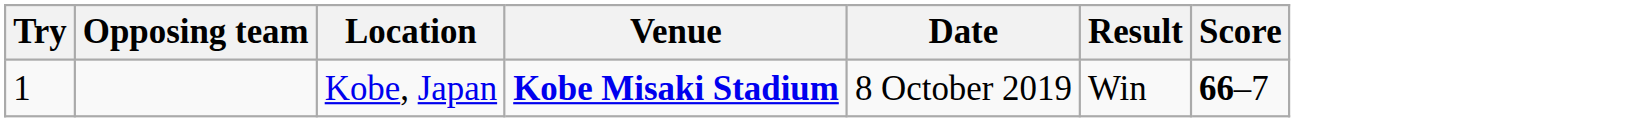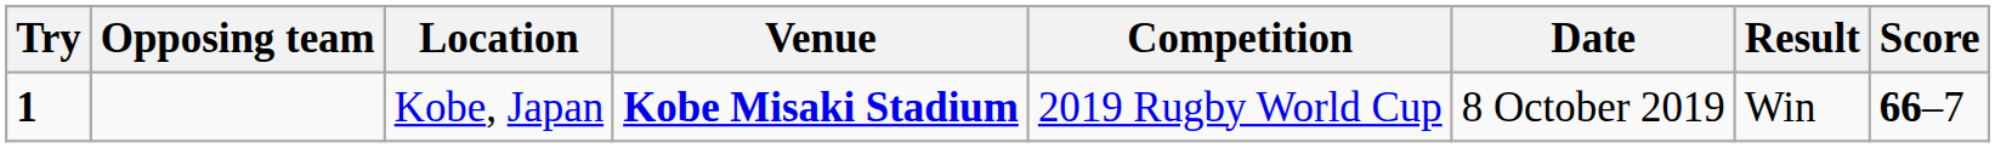+ column: Competition | 2019 Rugby World Cup
Kobe, Japan | Try: normal -> bold
